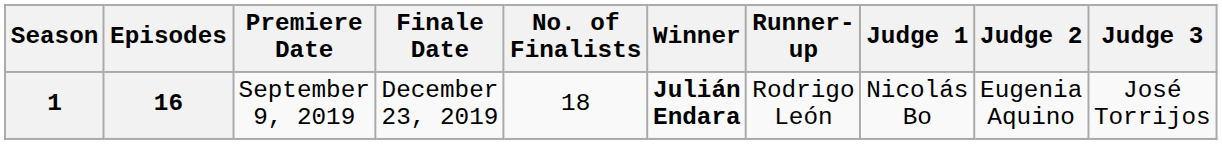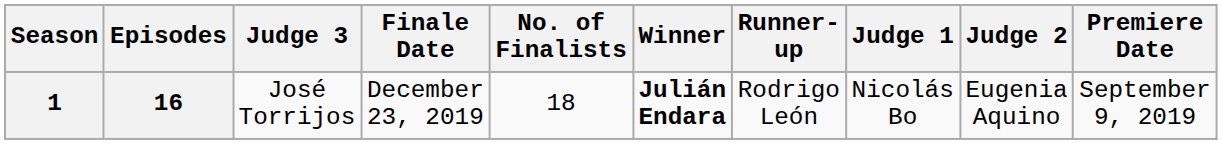columns swapped: Premiere Date <-> Judge 3
